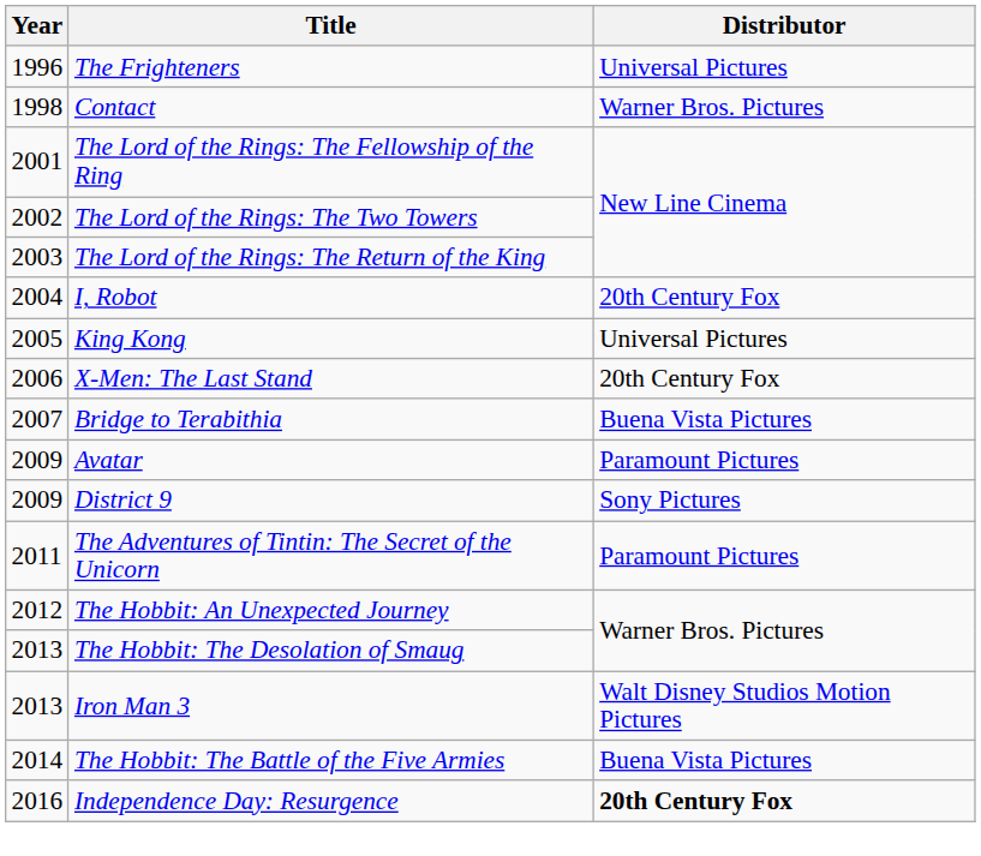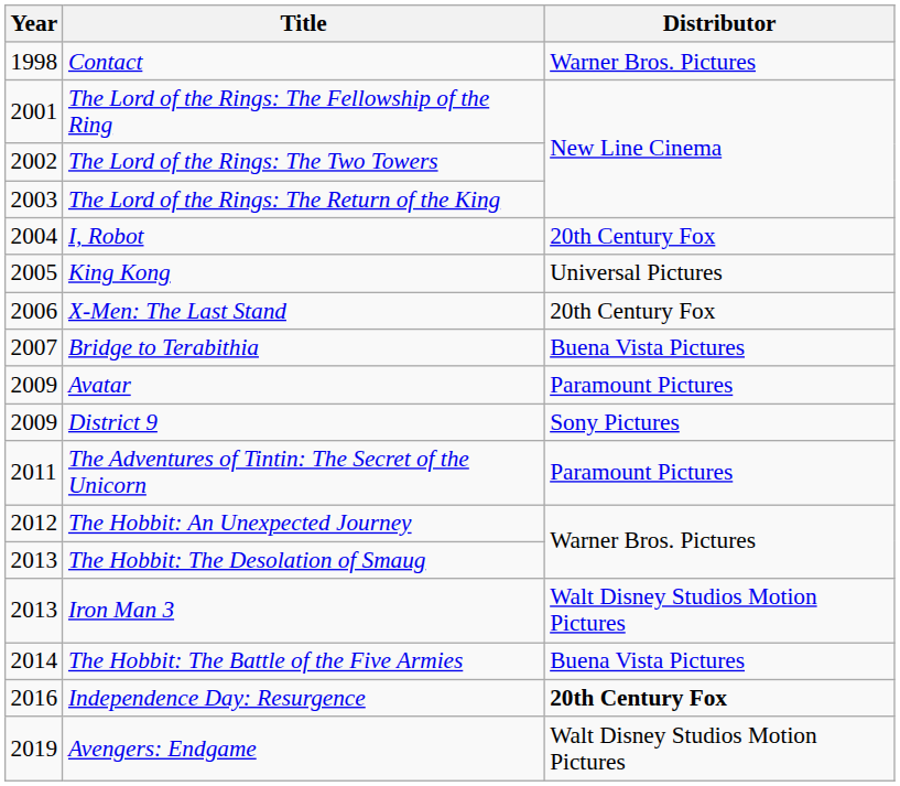- row: 1996 | The Frighteners | Universal Pictures
+ row: 2019 | Avengers: Endgame | Walt Disney Studios Motion Pictures
